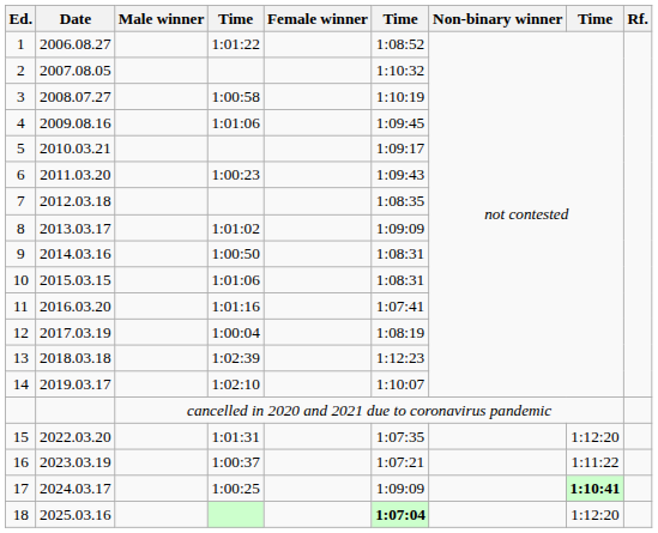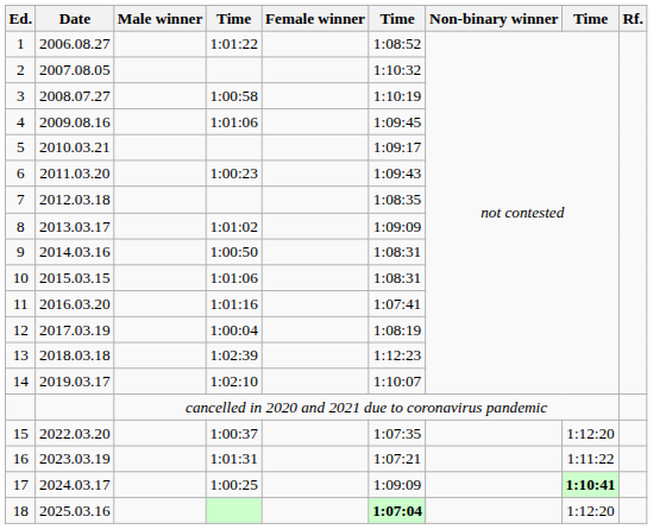15 | column 4: 1:01:31 -> 1:00:37
16 | column 4: 1:00:37 -> 1:01:31
